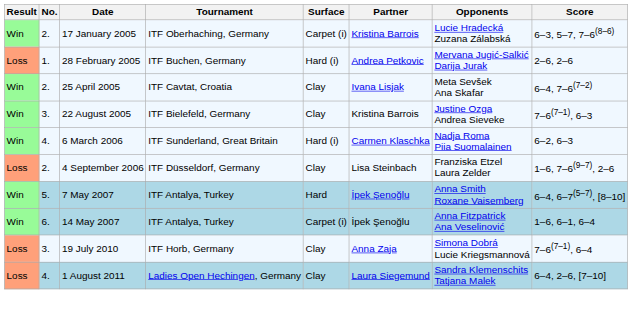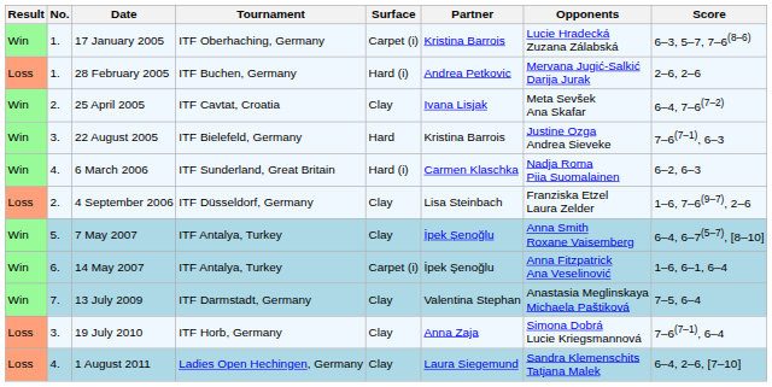17 January 2005 | No.: 2. -> 1.
22 August 2005 | Surface: Clay -> Hard
7 May 2007 | Surface: Hard -> Clay
+ row: Win | 7. | 13 July 2009 | ITF Darmstadt, Germany | Clay | Valentina Stephan | Anastasia Meglinskaya Michaela Paštiková | 7–5, 6–4
